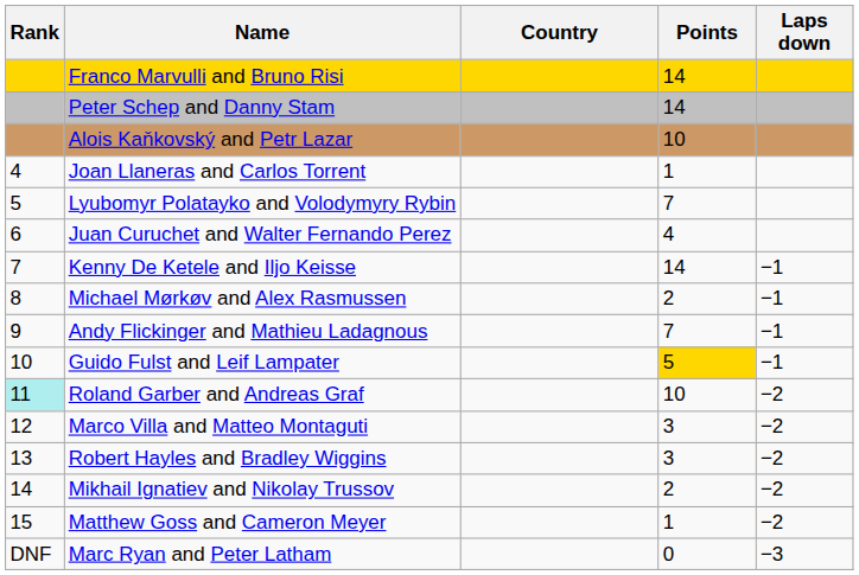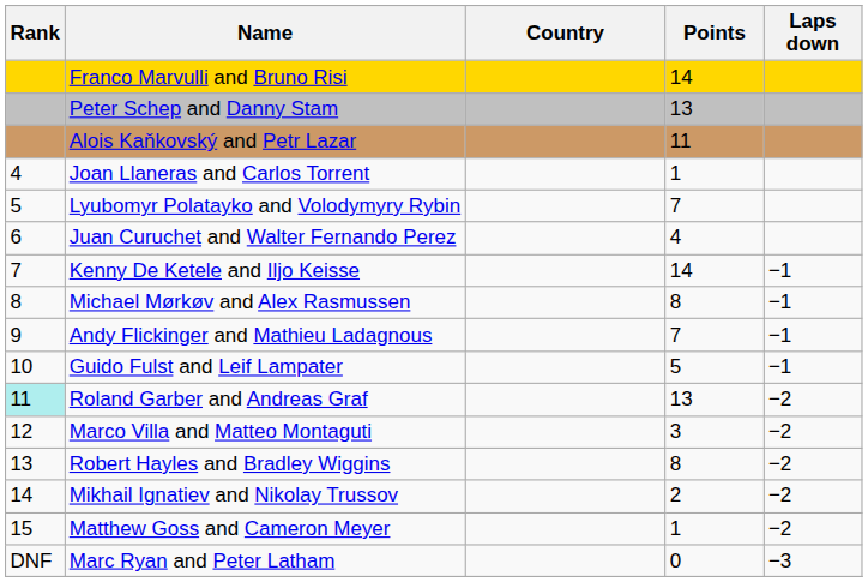Peter Schep and Danny Stam | Points: 14 -> 13
Alois Kaňkovský and Petr Lazar | Points: 10 -> 11
Michael Mørkøv and Alex Rasmussen | Points: 2 -> 8
Guido Fulst and Leif Lampater | Points: gold background -> no background
Roland Garber and Andreas Graf | Points: 10 -> 13
Robert Hayles and Bradley Wiggins | Points: 3 -> 8
